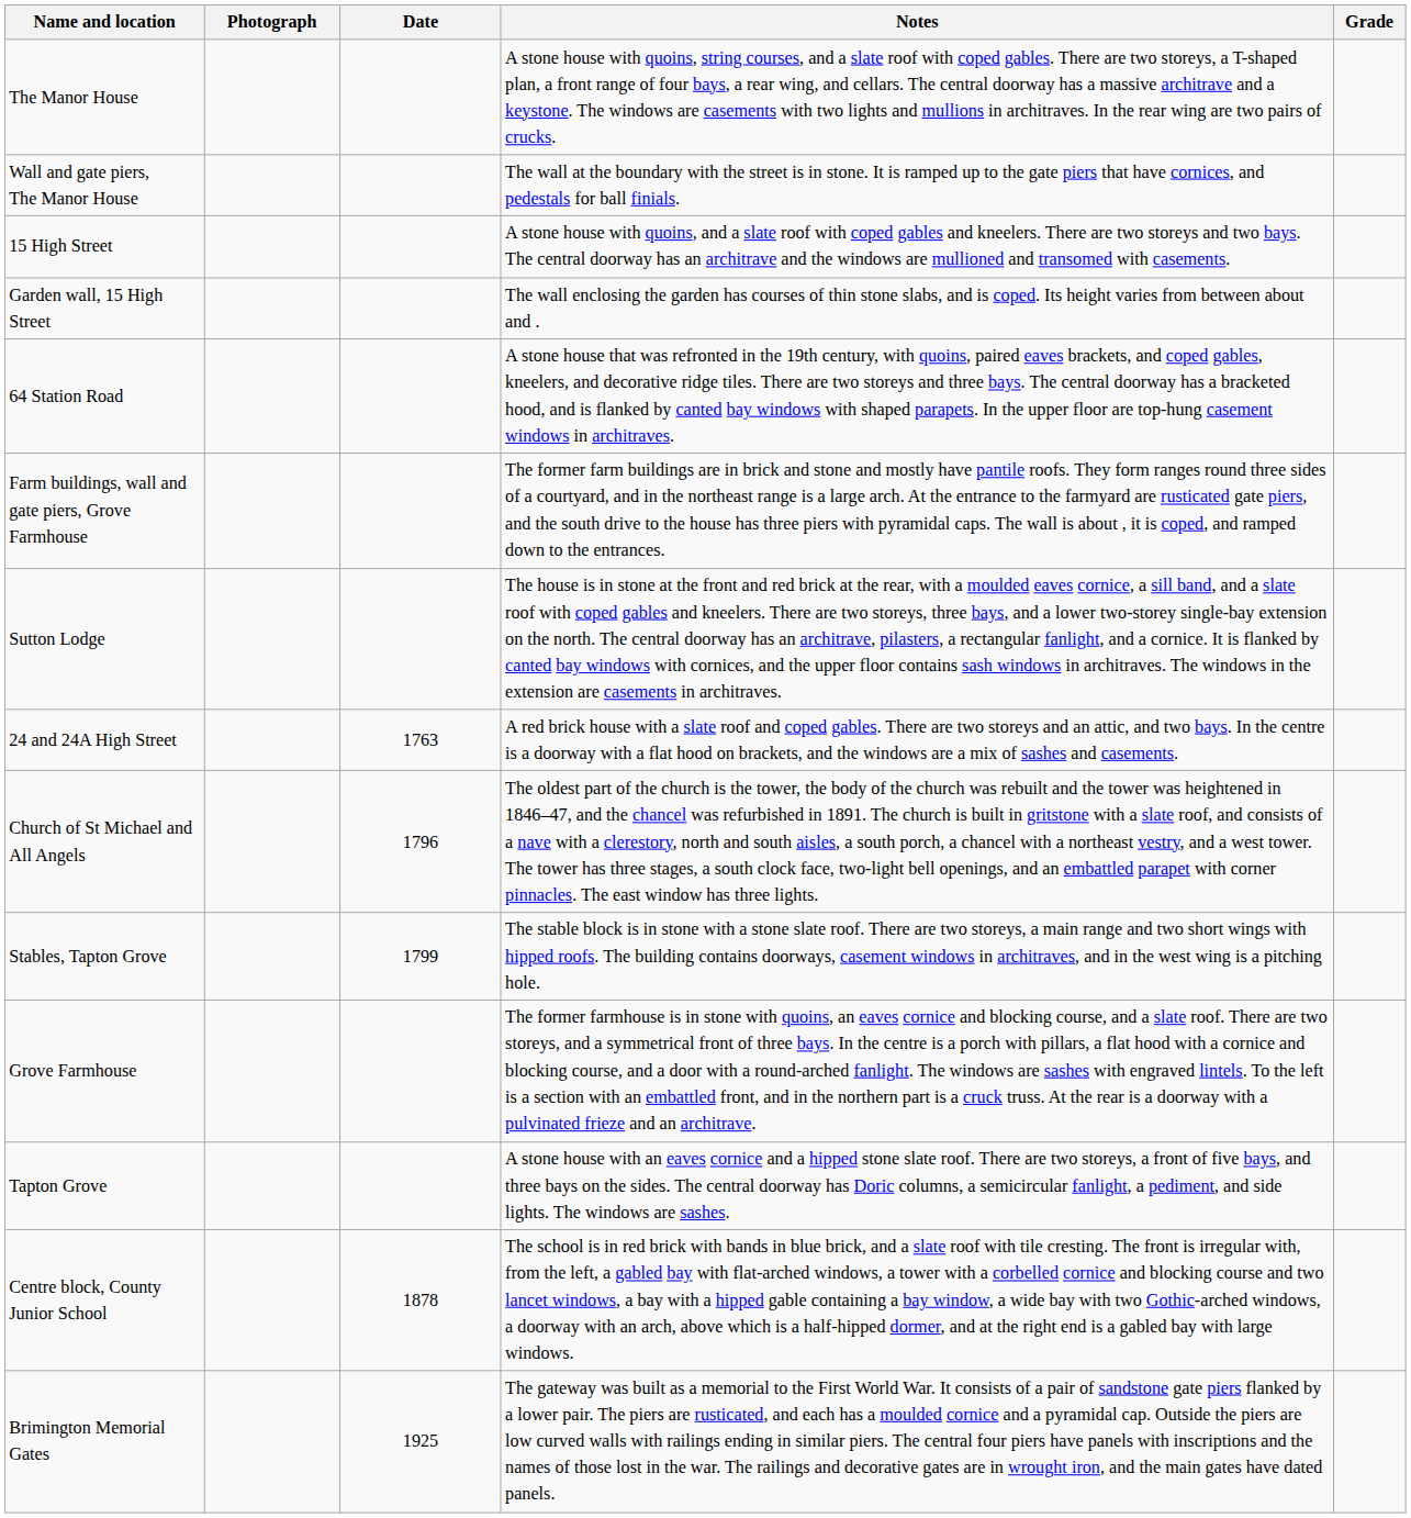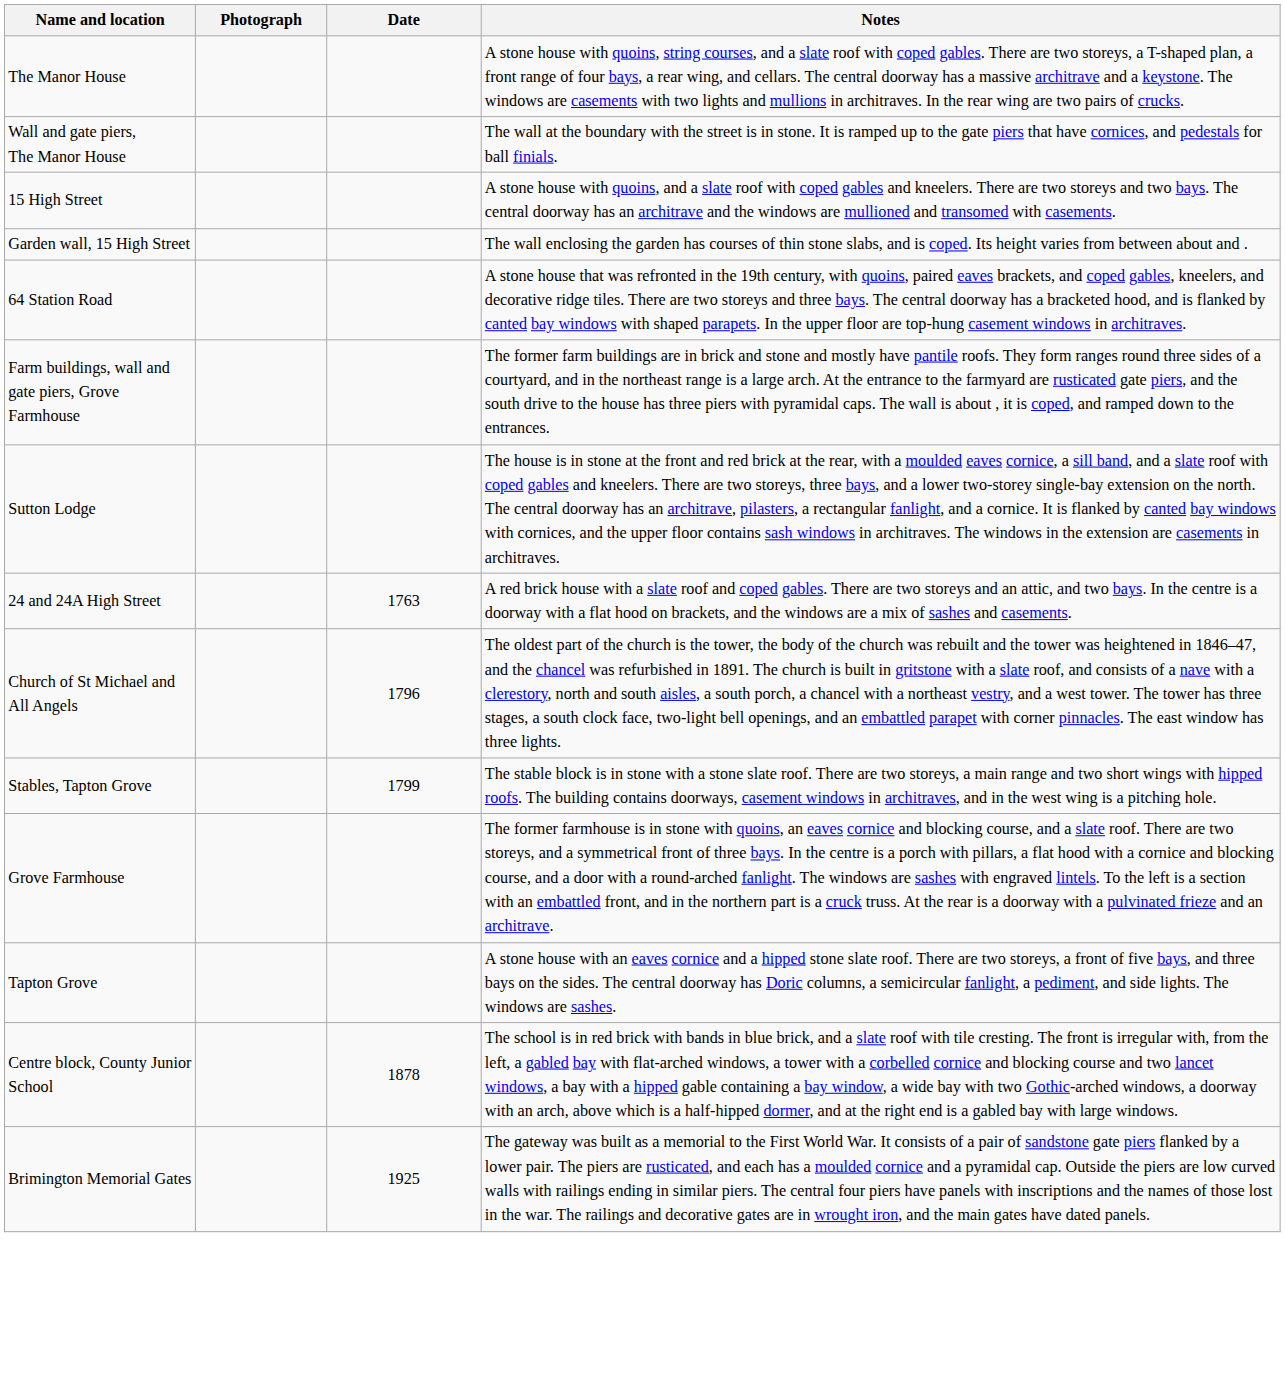- column: Grade
